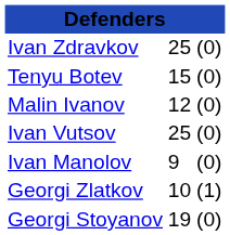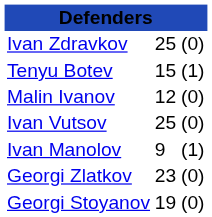Tenyu Botev | column 3: (0) -> (1)
Ivan Manolov | column 3: (0) -> (1)
Georgi Zlatkov | column 2: 10 -> 23
Georgi Zlatkov | column 3: (1) -> (0)
